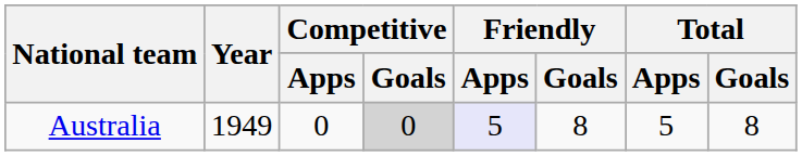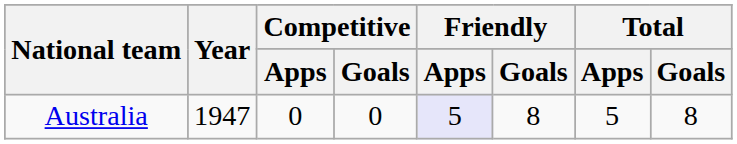Australia | Year: 1949 -> 1947
Australia | Competitive / Goals: lightgrey background -> no background
